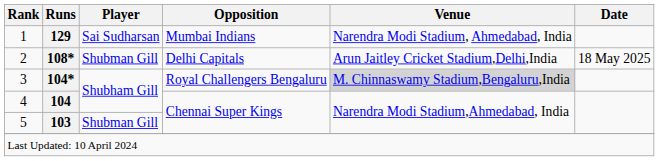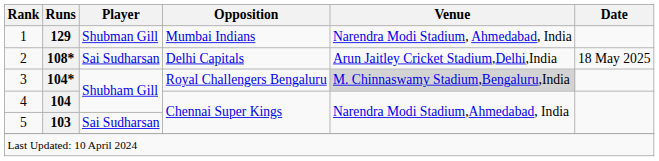1 | Player: Sai Sudharsan -> Shubman Gill
2 | Player: Shubman Gill -> Sai Sudharsan
5 | Player: Shubman Gill -> Sai Sudharsan
